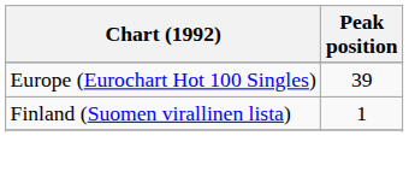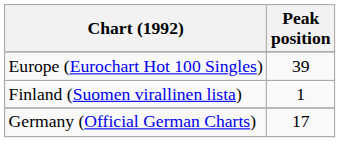+ row: Germany (Official German Charts) | 17
